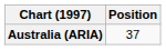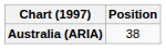Australia (ARIA) | Position: 37 -> 38
